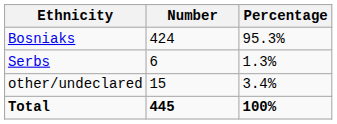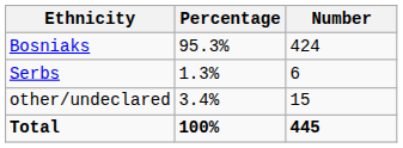columns swapped: Number <-> Percentage
